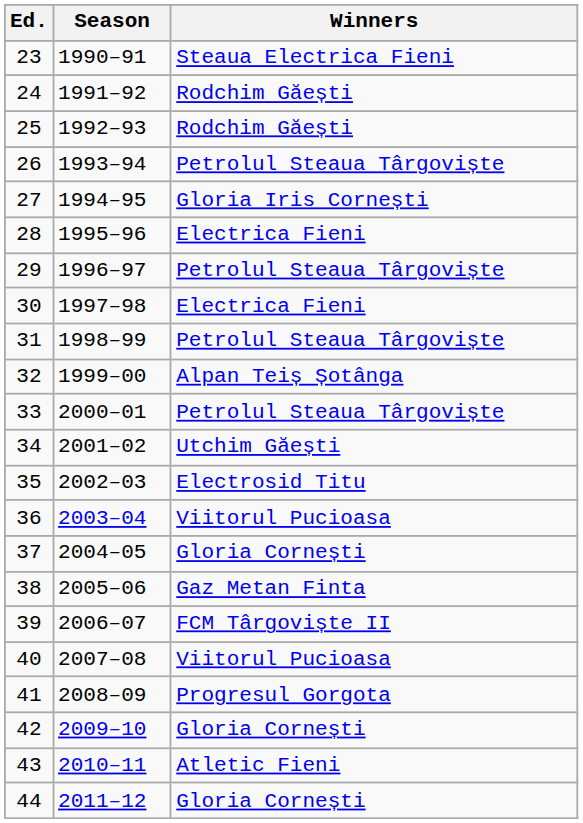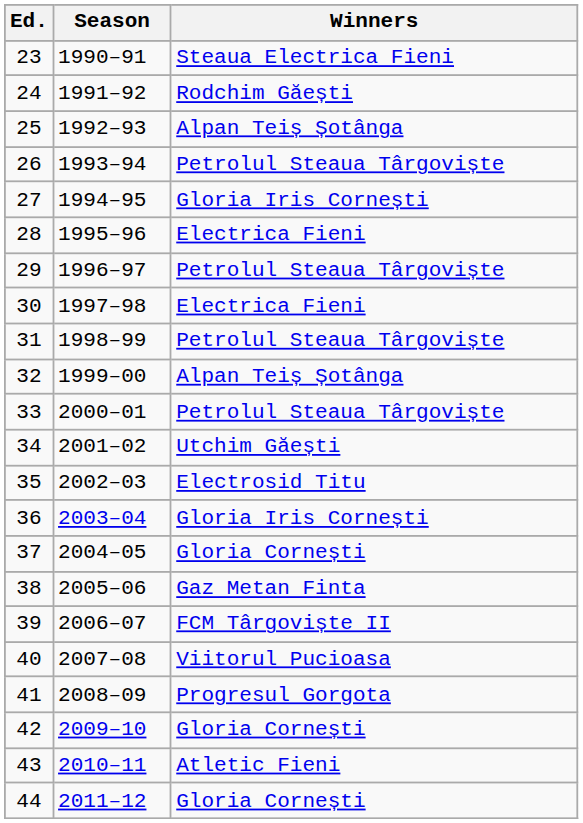25 | Winners: Rodchim Găești -> Alpan Teiș Șotânga
36 | Winners: Viitorul Pucioasa -> Gloria Iris Cornești
